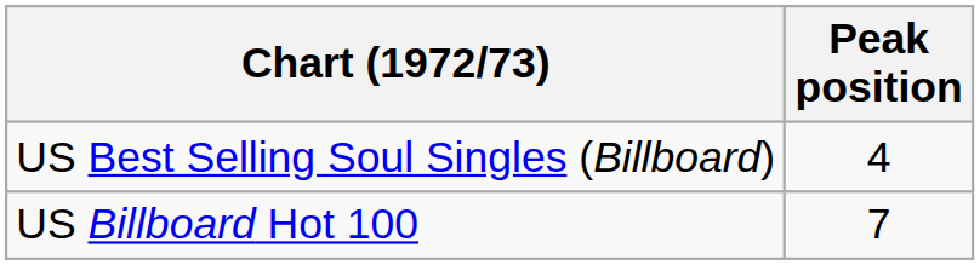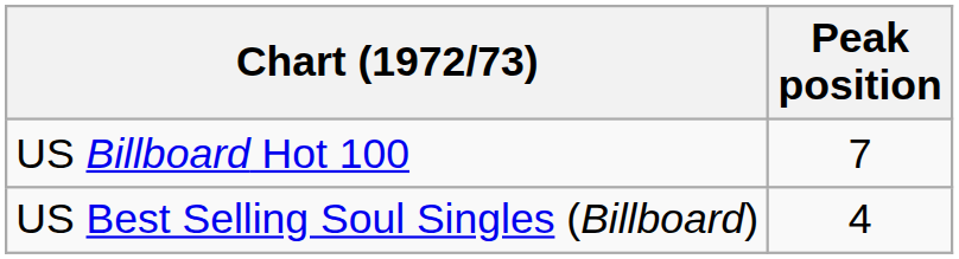rows swapped: US Billboard Hot 100 <-> US Best Selling Soul Singles (Billboard)
